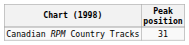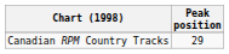Canadian RPM Country Tracks | Peak position: 31 -> 29
